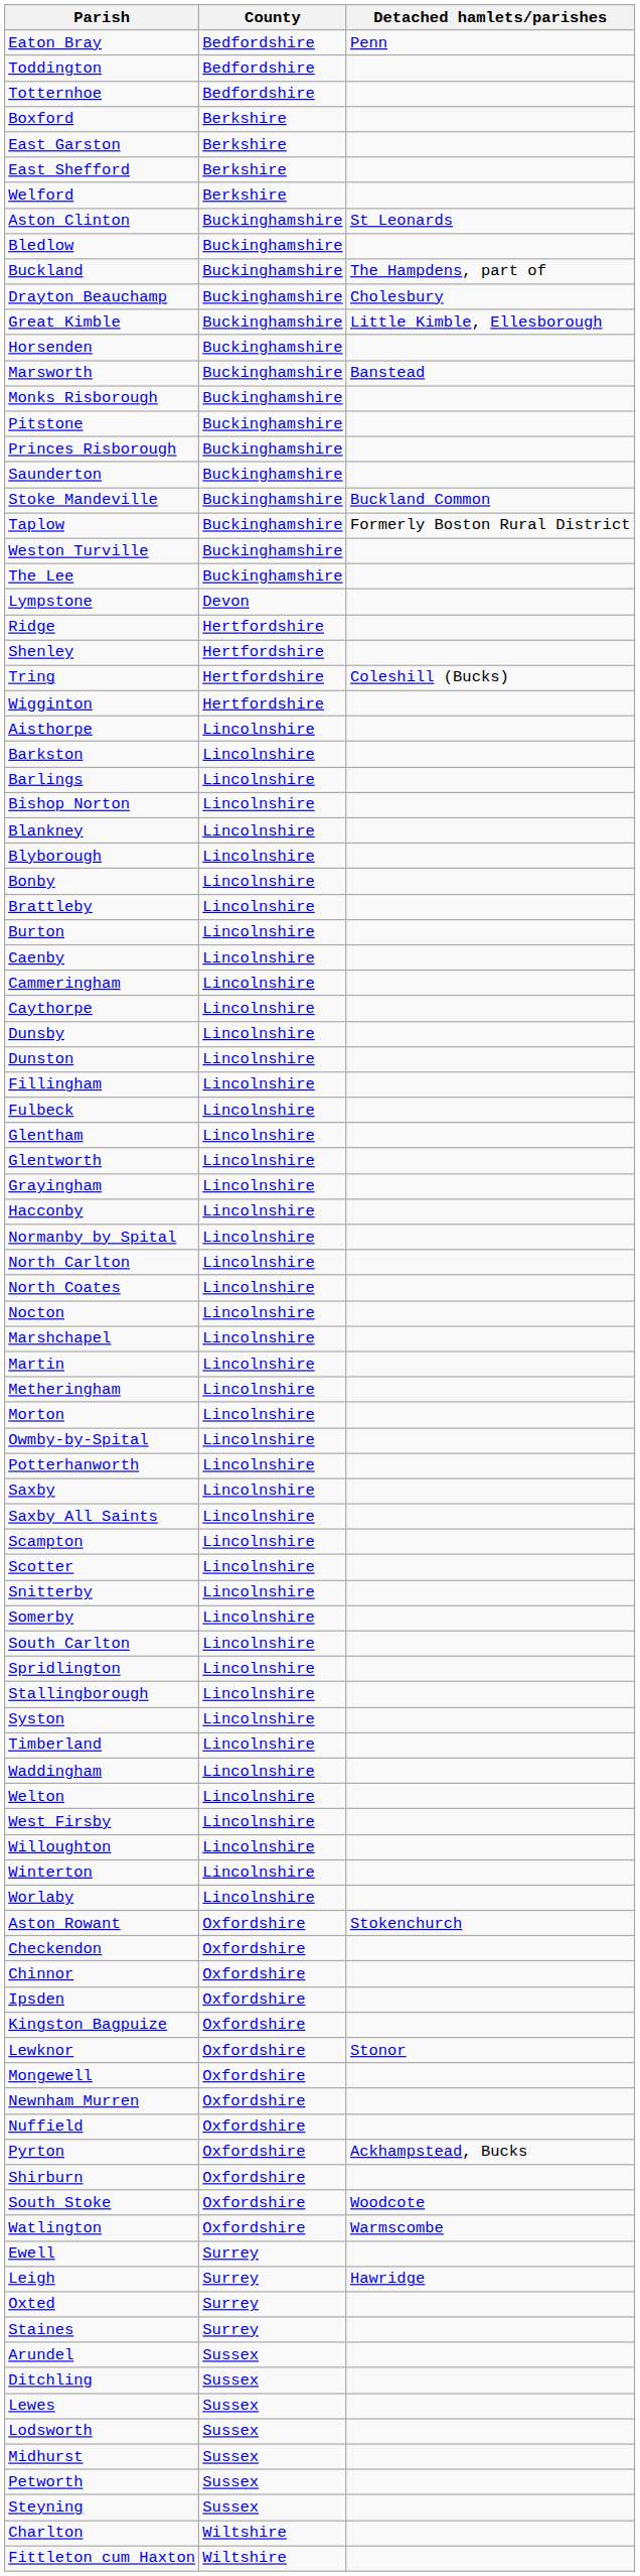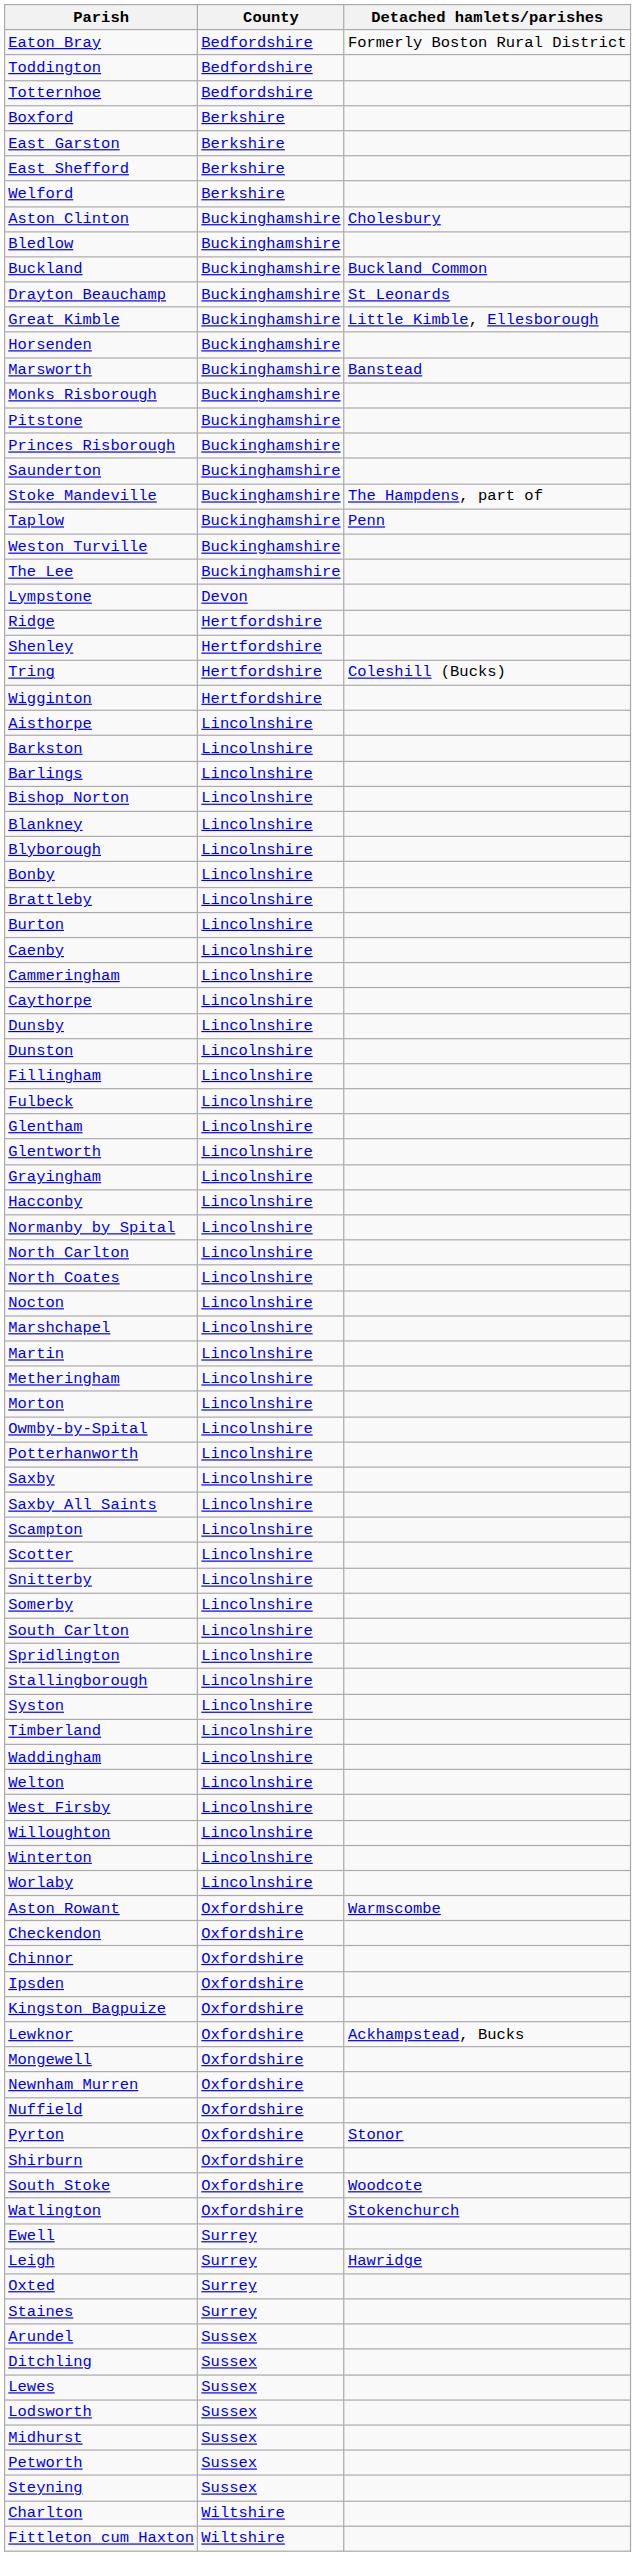Eaton Bray | Detached hamlets/parishes: Penn -> Formerly Boston Rural District
Aston Clinton | Detached hamlets/parishes: St Leonards -> Cholesbury
Buckland | Detached hamlets/parishes: The Hampdens, part of -> Buckland Common
Drayton Beauchamp | Detached hamlets/parishes: Cholesbury -> St Leonards
Stoke Mandeville | Detached hamlets/parishes: Buckland Common -> The Hampdens, part of
Taplow | Detached hamlets/parishes: Formerly Boston Rural District -> Penn
Aston Rowant | Detached hamlets/parishes: Stokenchurch -> Warmscombe
Lewknor | Detached hamlets/parishes: Stonor -> Ackhampstead, Bucks
Pyrton | Detached hamlets/parishes: Ackhampstead, Bucks -> Stonor
Watlington | Detached hamlets/parishes: Warmscombe -> Stokenchurch
